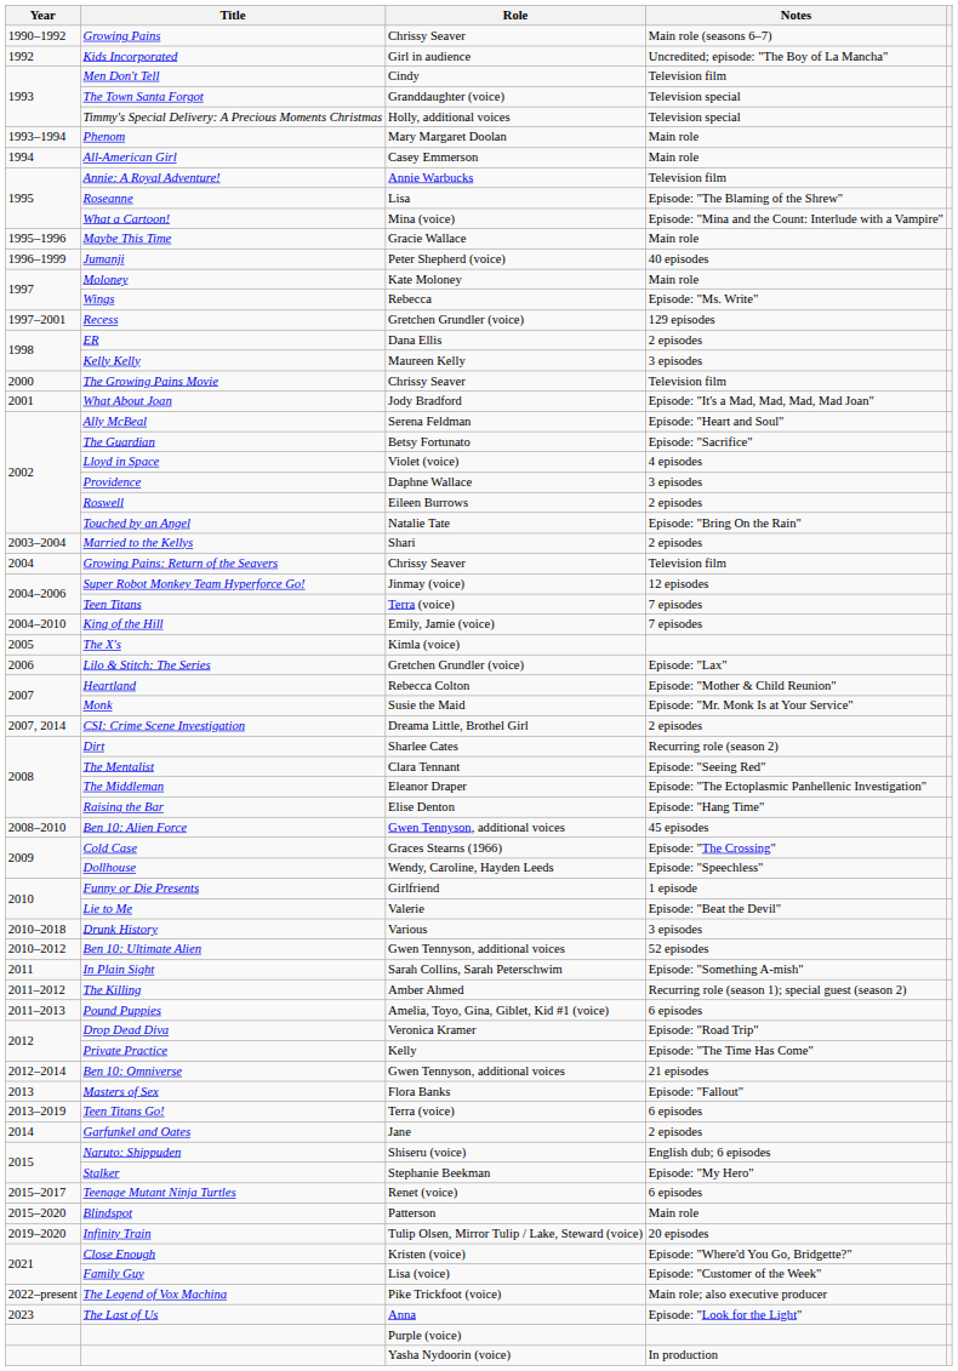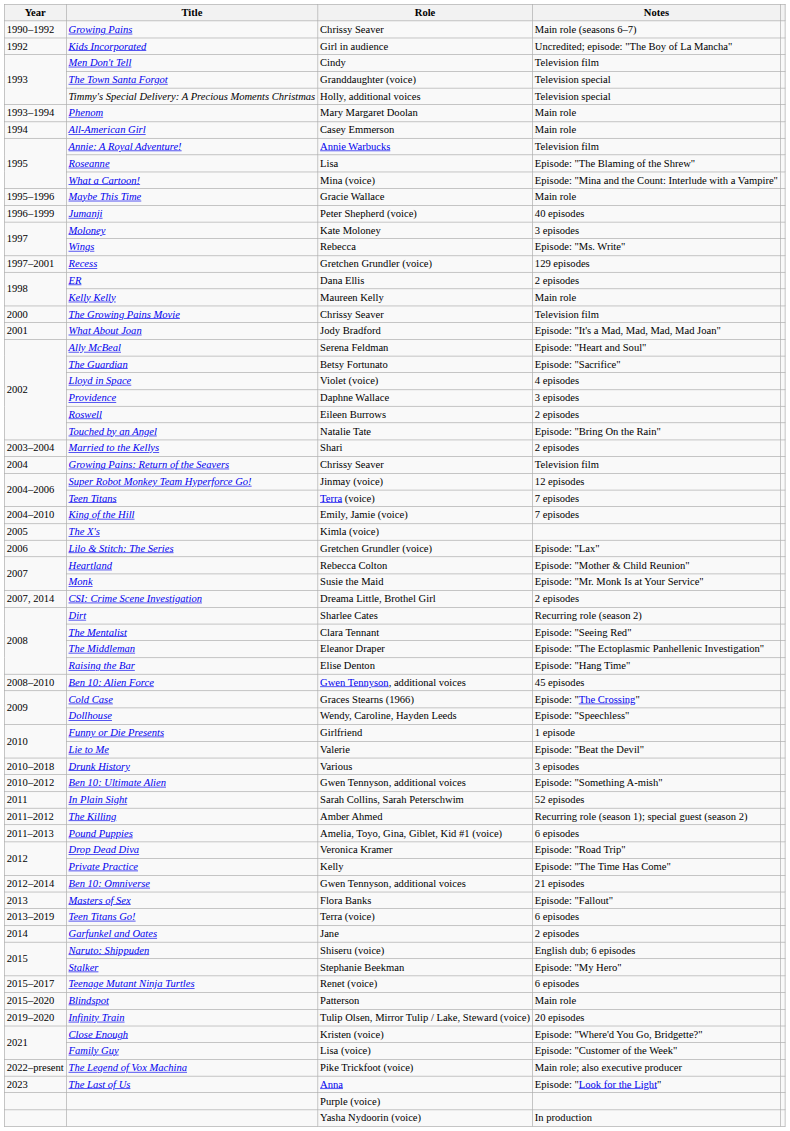Moloney | Notes: Main role -> 3 episodes
Kelly Kelly | Notes: 3 episodes -> Main role
Ben 10: Ultimate Alien | Notes: 52 episodes -> Episode: "Something A-mish"
In Plain Sight | Notes: Episode: "Something A-mish" -> 52 episodes
